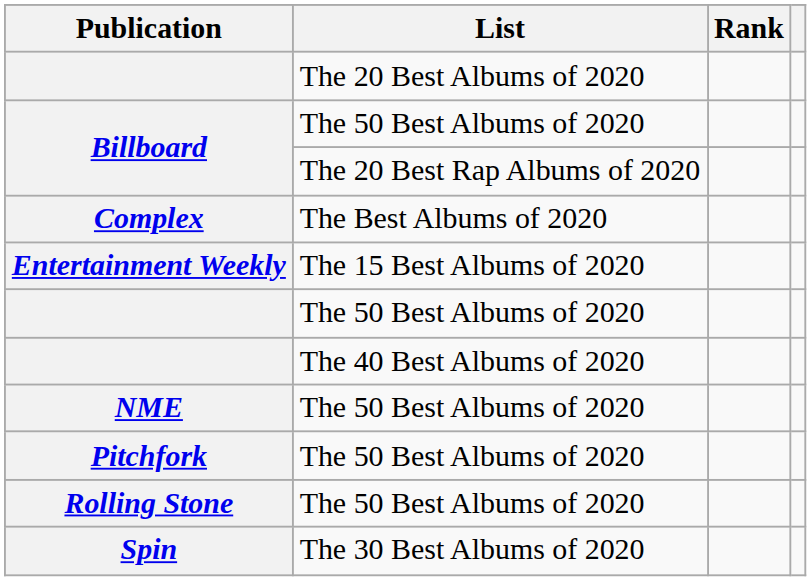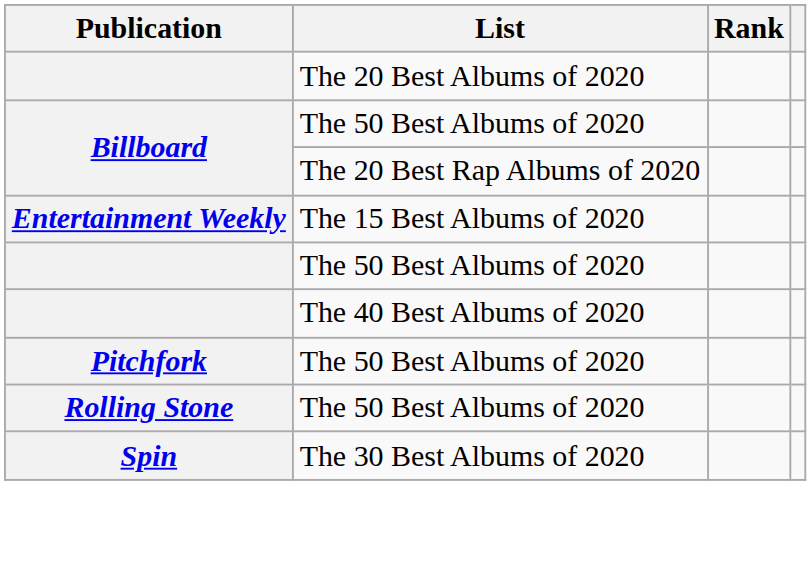- row: Complex | The Best Albums of 2020
- row: NME | The 50 Best Albums of 2020
